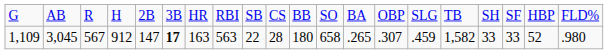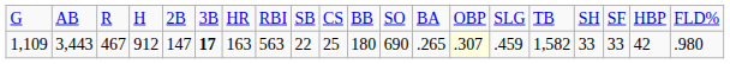1,109 | column 2: 3,045 -> 3,443
1,109 | column 3: 567 -> 467
1,109 | column 10: 28 -> 25
1,109 | column 12: 658 -> 690
1,109 | column 14: no background -> lightyellow background
1,109 | column 19: 52 -> 42
